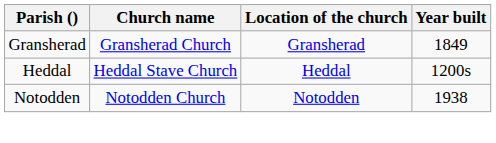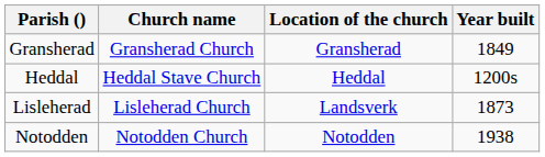+ row: Lisleherad | Lisleherad Church | Landsverk | 1873
